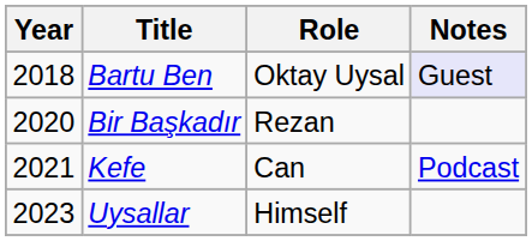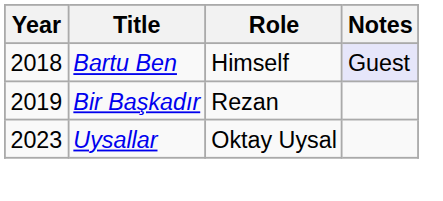Bartu Ben | Role: Oktay Uysal -> Himself
Bir Başkadır | Year: 2020 -> 2019
- row: 2021 | Kefe | Can | Podcast
Uysallar | Role: Himself -> Oktay Uysal
